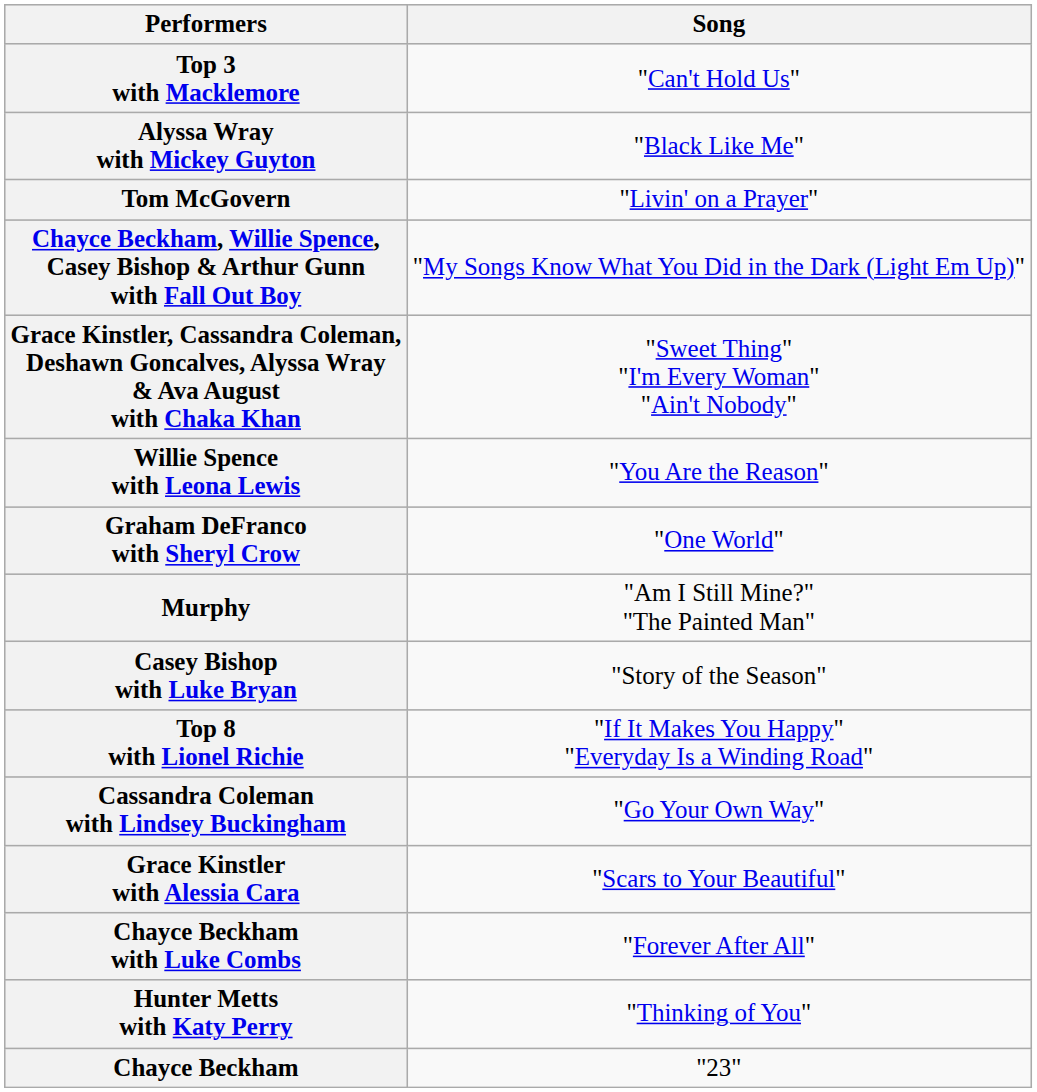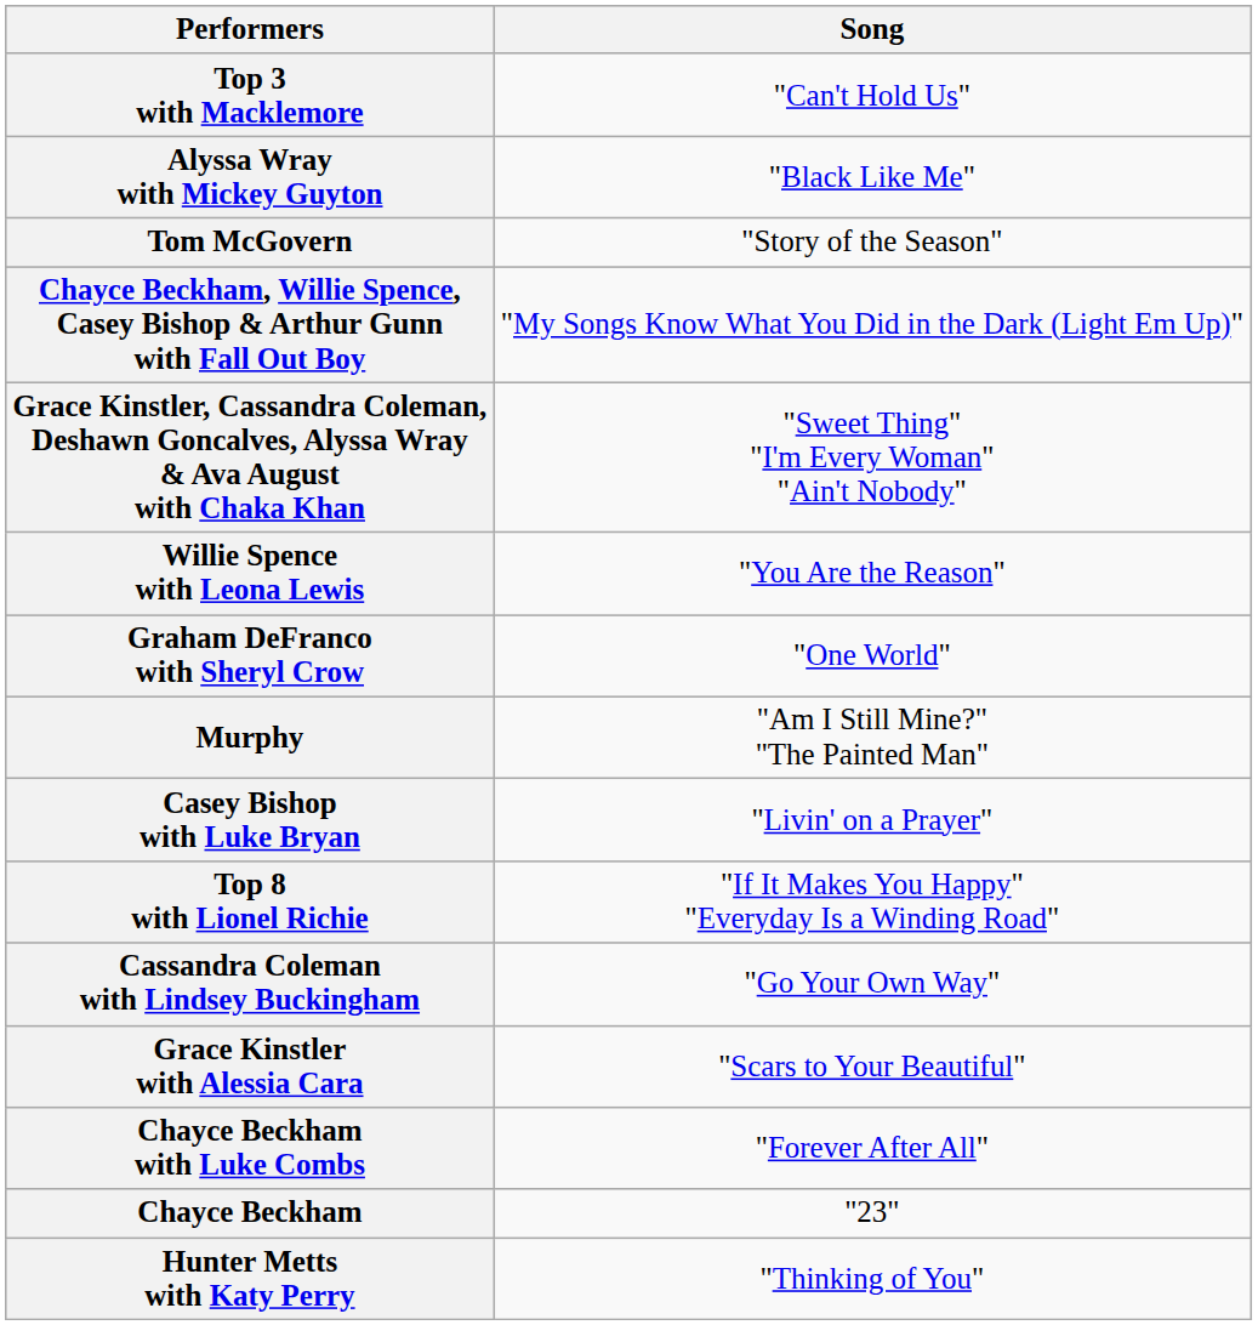Tom McGovern | Song: "Livin' on a Prayer" -> "Story of the Season"
Casey Bishop with Luke Bryan | Song: "Story of the Season" -> "Livin' on a Prayer"
rows swapped: Hunter Metts with Katy Perry <-> Chayce Beckham
